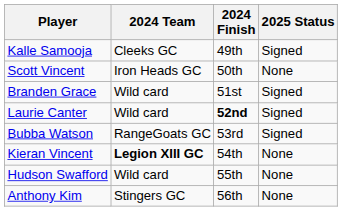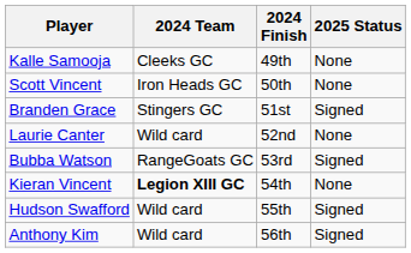Kalle Samooja | 2025 Status: Signed -> None
Branden Grace | 2024 Team: Wild card -> Stingers GC
Laurie Canter | 2024 Finish: bold -> normal
Laurie Canter | 2025 Status: Signed -> None
Hudson Swafford | 2025 Status: None -> Signed
Anthony Kim | 2024 Team: Stingers GC -> Wild card
Anthony Kim | 2025 Status: None -> Signed
